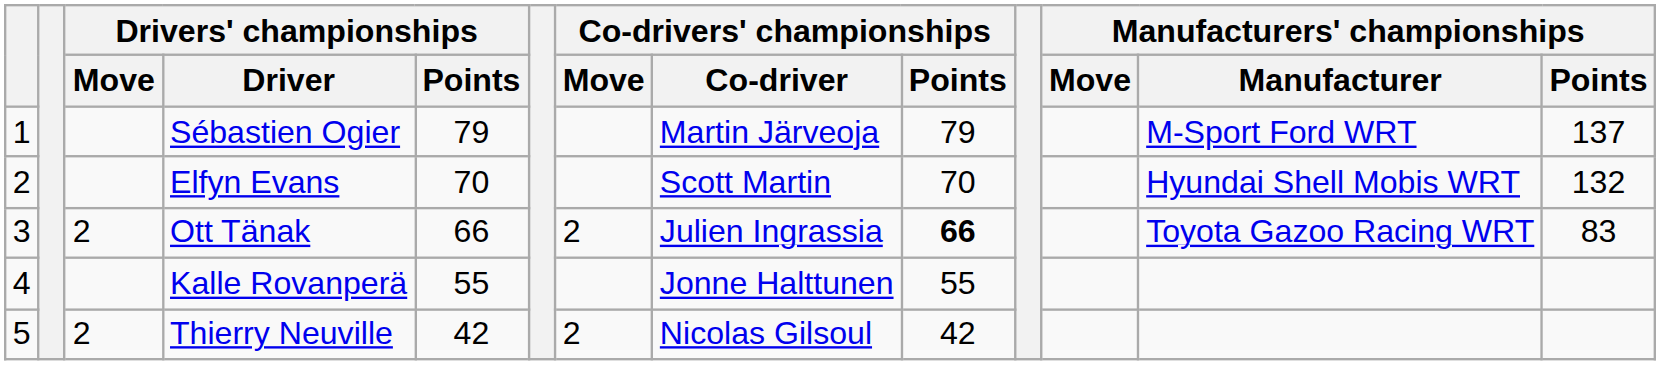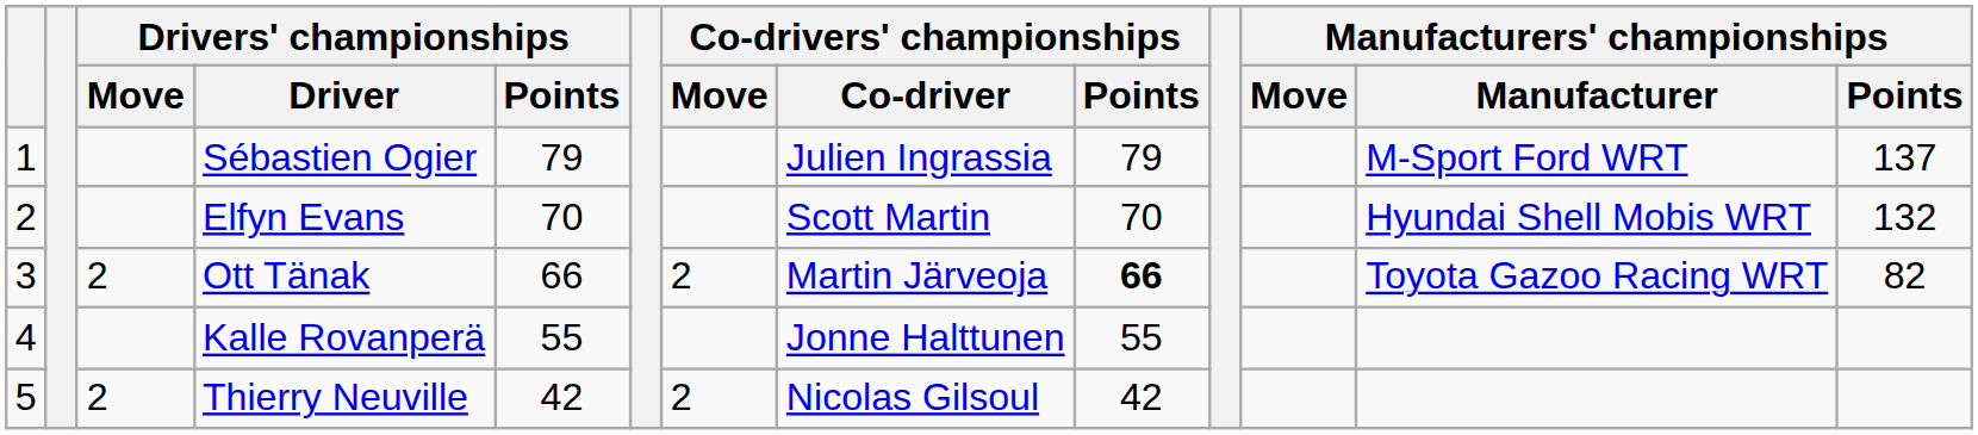Sébastien Ogier | Co-drivers' championships / Co-driver: Martin Järveoja -> Julien Ingrassia
Ott Tänak | Co-drivers' championships / Co-driver: Julien Ingrassia -> Martin Järveoja
Ott Tänak | Manufacturers' championships / Points: 83 -> 82
